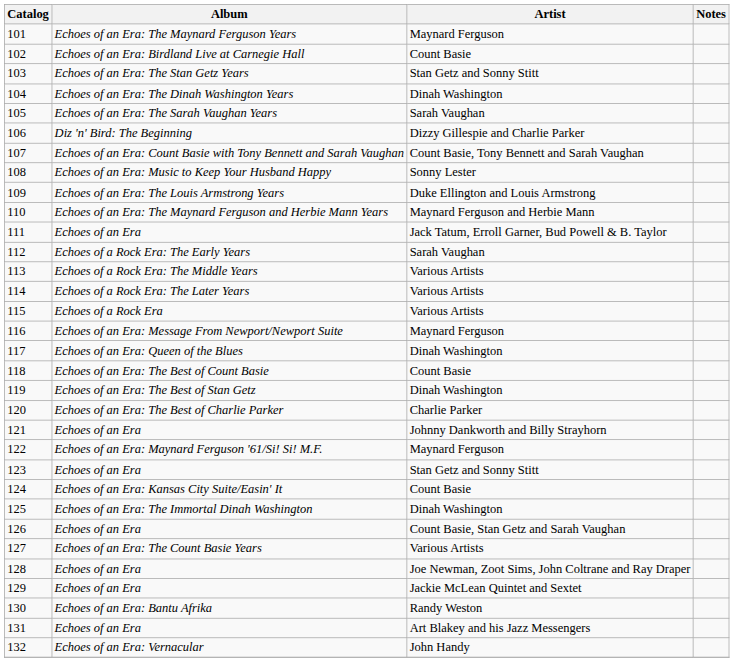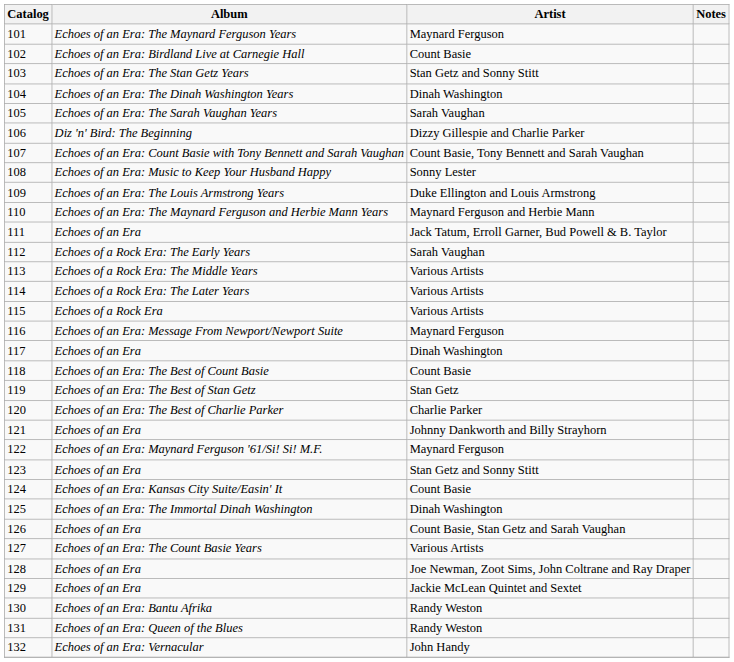117 | Album: Echoes of an Era: Queen of the Blues -> Echoes of an Era
119 | Artist: Dinah Washington -> Stan Getz
131 | Album: Echoes of an Era -> Echoes of an Era: Queen of the Blues
131 | Artist: Art Blakey and his Jazz Messengers -> Randy Weston
